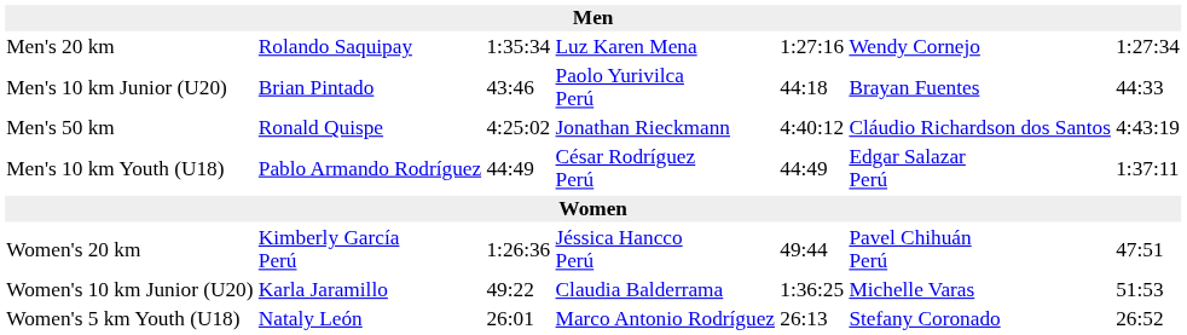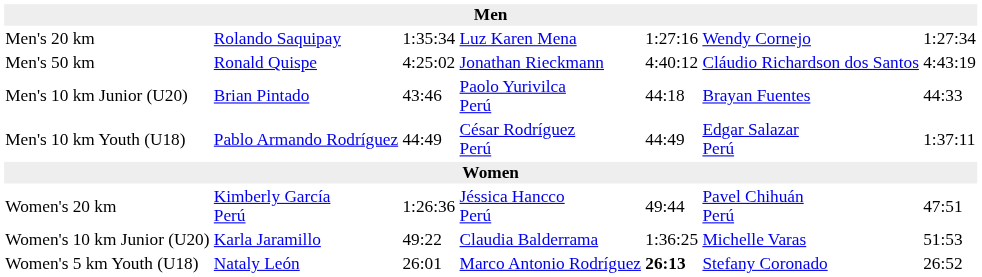rows swapped: Men's 50 km <-> Men's 10 km Junior (U20)
Women's 5 km Youth (U18) | column 5: normal -> bold
